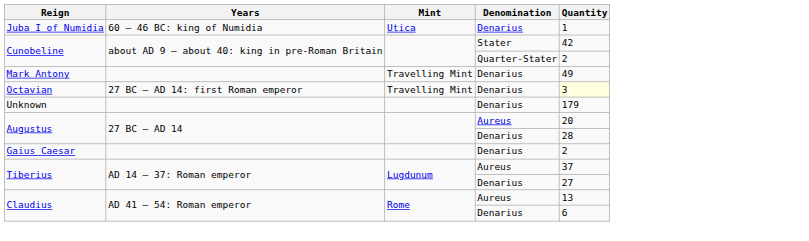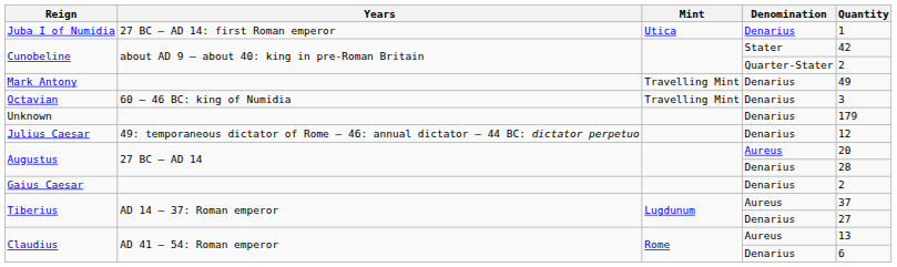Juba I of Numidia | Years: 60 – 46 BC: king of Numidia -> 27 BC – AD 14: first Roman emperor
Octavian | Years: 27 BC – AD 14: first Roman emperor -> 60 – 46 BC: king of Numidia
Octavian | Quantity: lightyellow background -> no background
+ row: Julius Caesar | 49: temporaneous dictator of Rome – 46: annual dictator – 44 BC: dictator perpetuo | Denarius | 12
